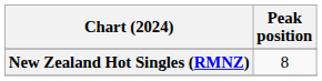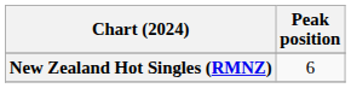New Zealand Hot Singles (RMNZ) | Peak position: 8 -> 6
